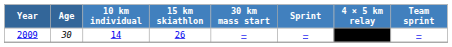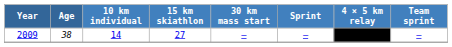2009 | Age: 30 -> 38
2009 | 15 km skiathlon: 26 -> 27
